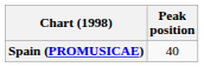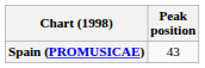Spain (PROMUSICAE) | Peak position: 40 -> 43
